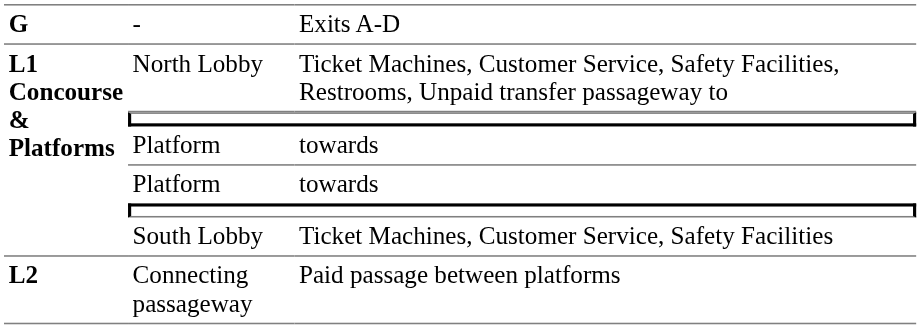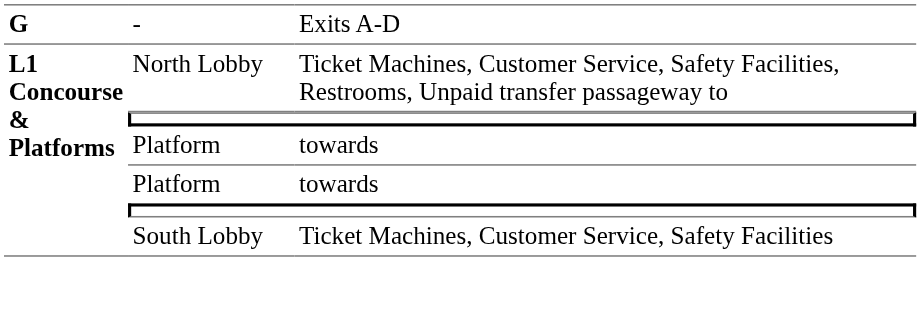- row: L2 | Connecting passageway | Paid passage between platforms
